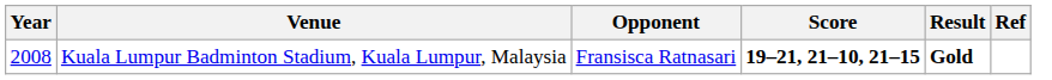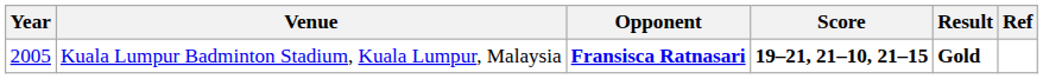Kuala Lumpur Badminton Stadium, Kuala Lumpur, Malaysia | Year: 2008 -> 2005
Kuala Lumpur Badminton Stadium, Kuala Lumpur, Malaysia | Opponent: normal -> bold
